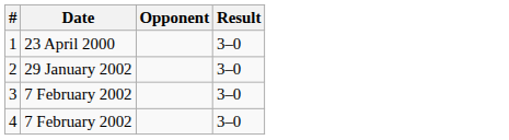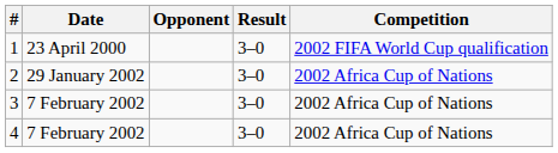+ column: Competition | 2002 FIFA World Cup qualification | 2002 Africa Cup of Nations | 2002 Africa Cup of Nations | 2002 Africa Cup of Nations
